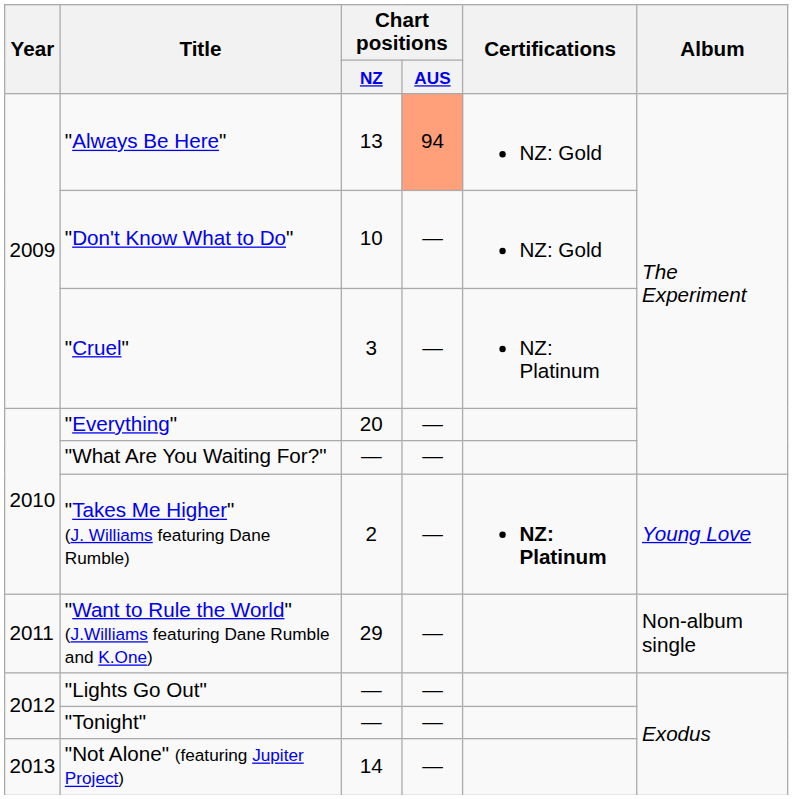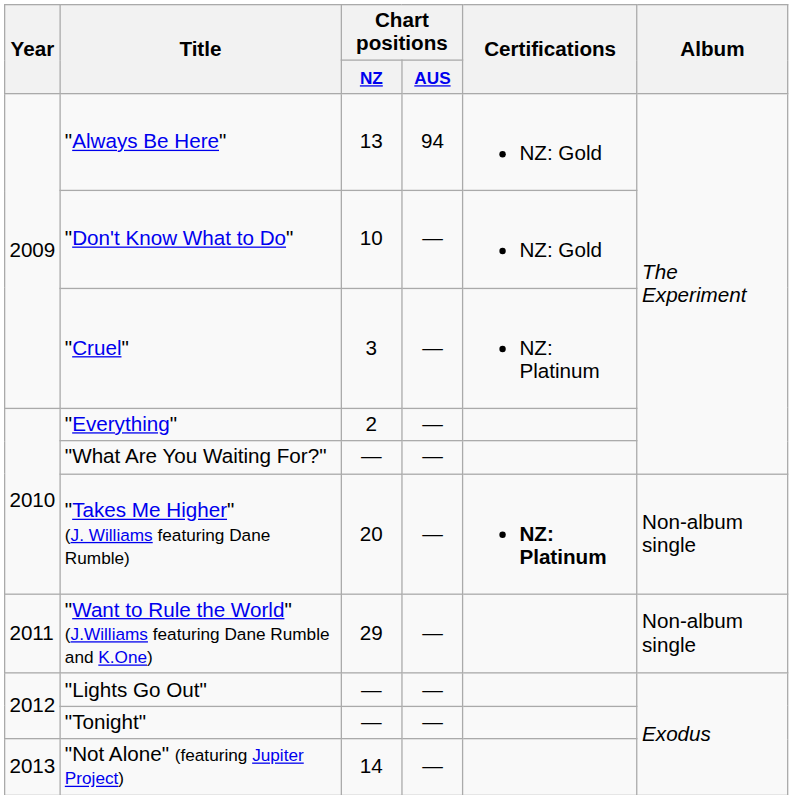"Always Be Here" | Chart positions / AUS: lightsalmon background -> no background
"Everything" | Chart positions / NZ: 20 -> 2
"Takes Me Higher" (J. Williams featuring Dane Rumble) | Chart positions / NZ: 2 -> 20
"Takes Me Higher" (J. Williams featuring Dane Rumble) | Album: Young Love -> Non-album single
